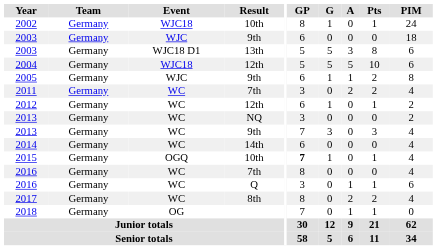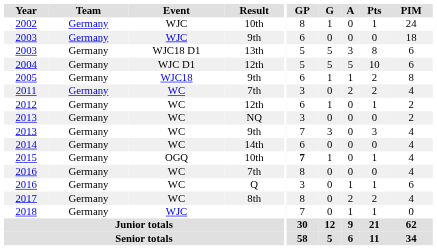2002 | Event: WJC18 -> WJC
2004 | Event: WJC18 -> WJC D1
2005 | Event: WJC -> WJC18
2018 | Event: OG -> WJC
